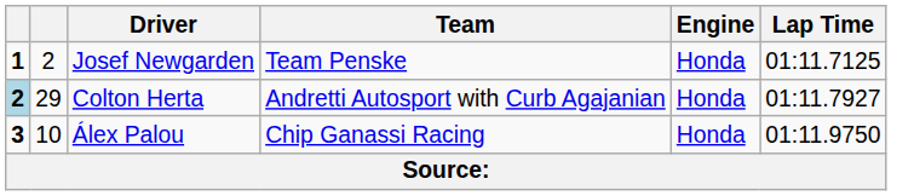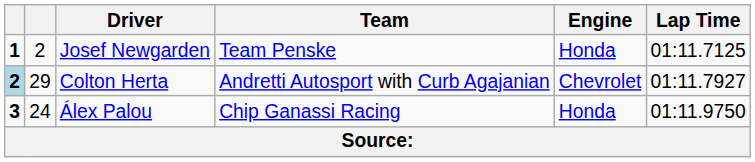Colton Herta | Engine: Honda -> Chevrolet
Álex Palou | column 2: 10 -> 24
